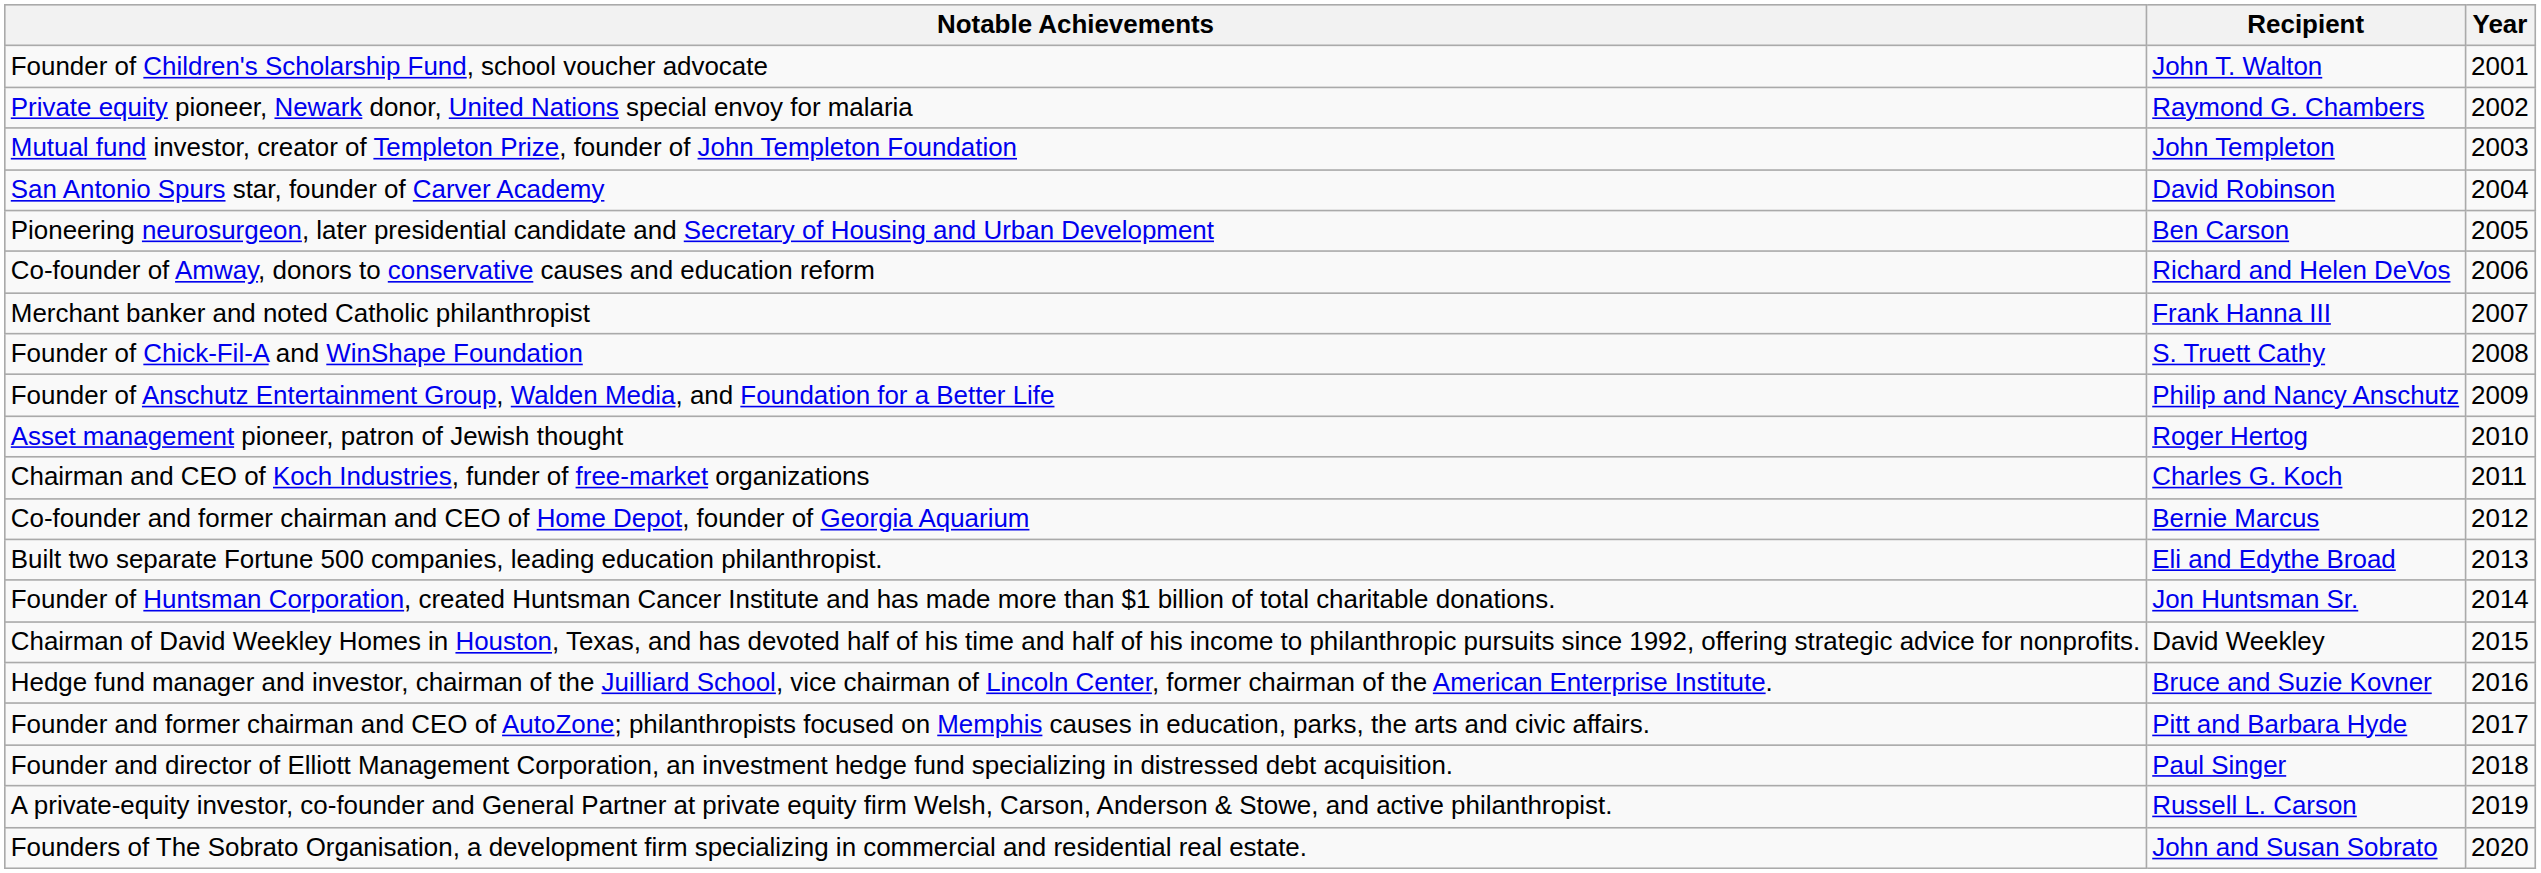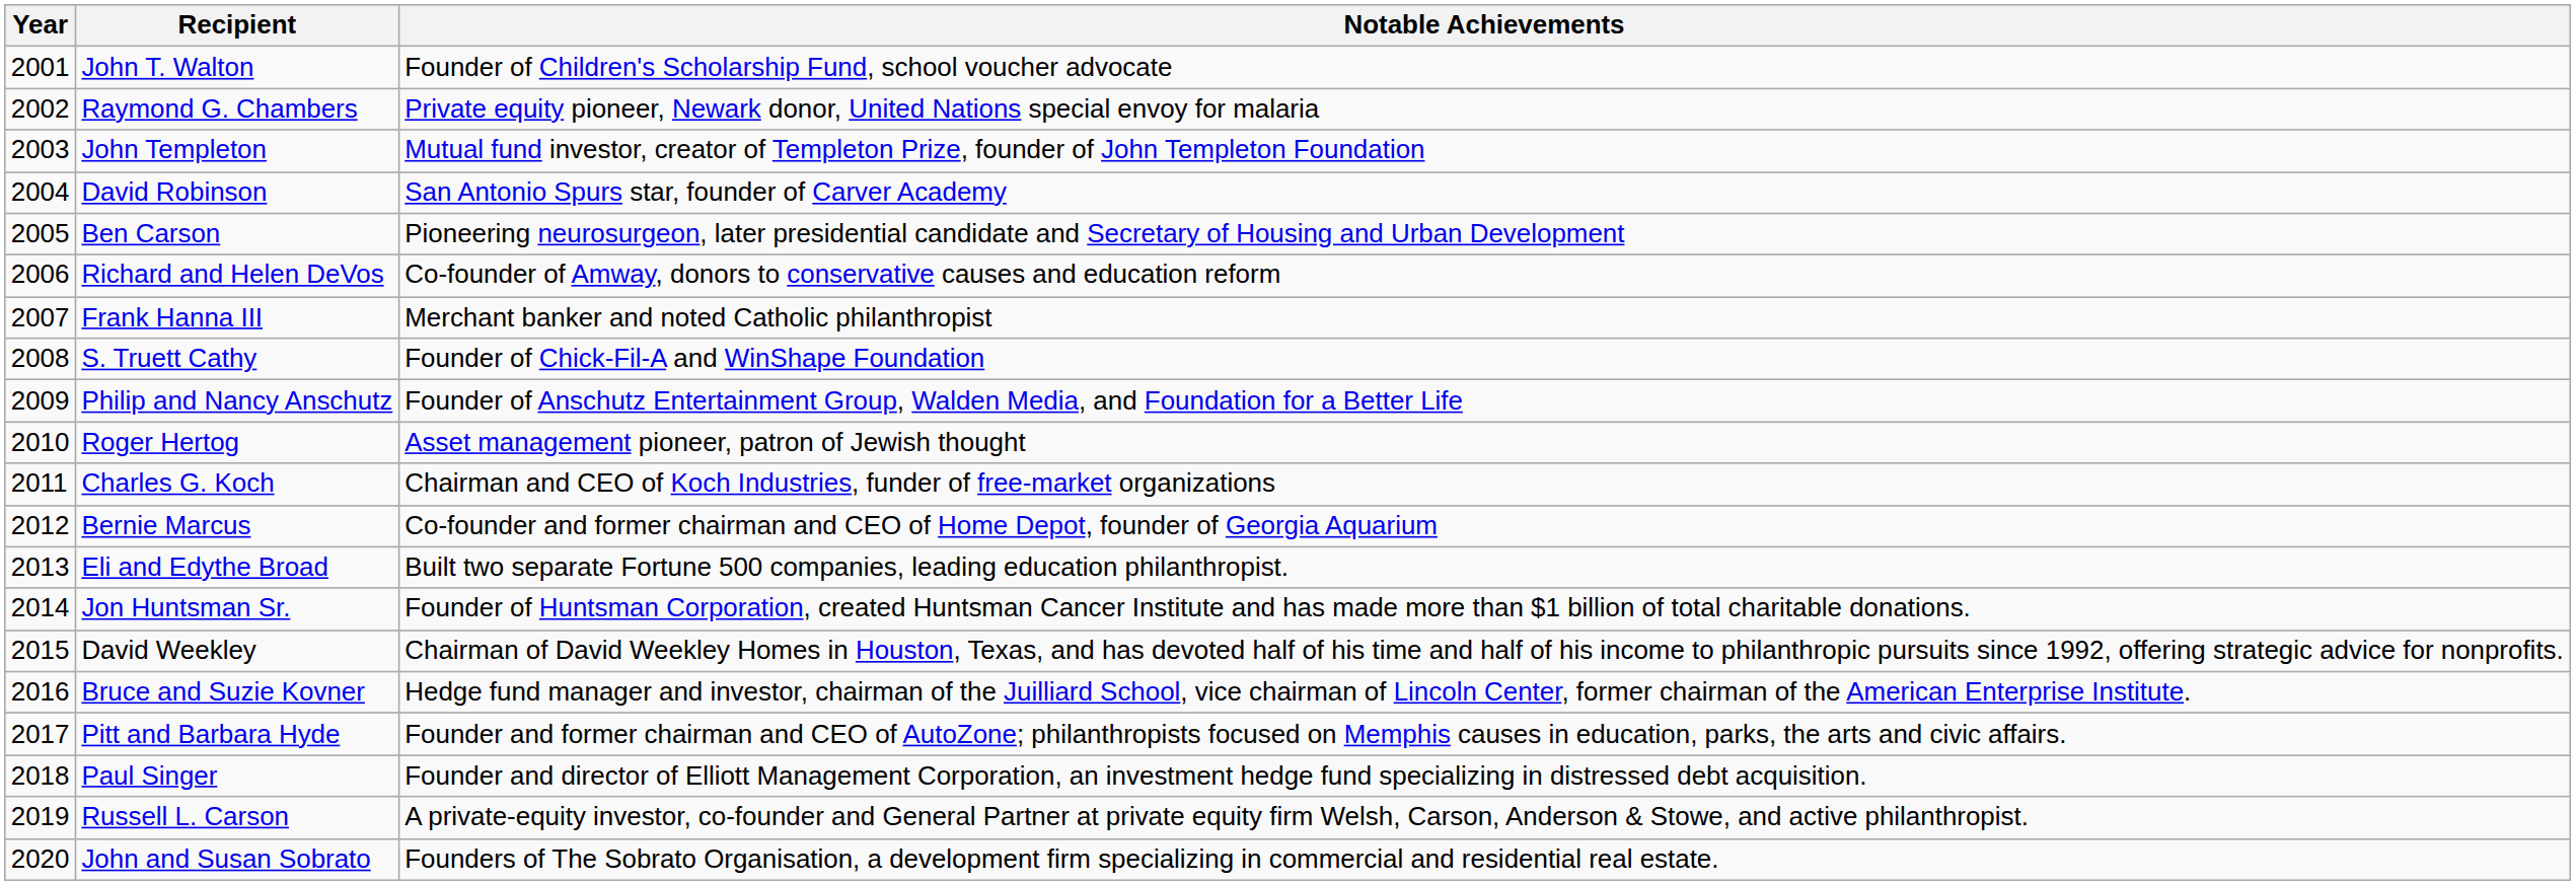columns swapped: Year <-> Notable Achievements
